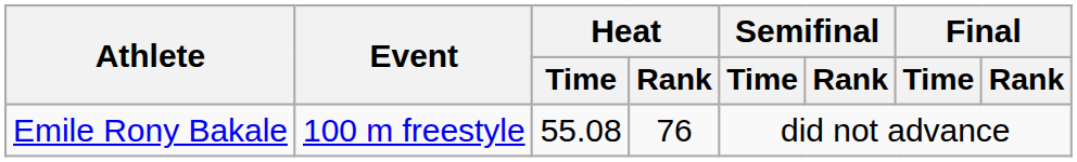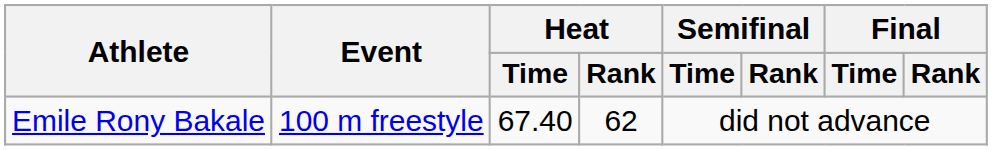Emile Rony Bakale | Heat / Time: 55.08 -> 67.40
Emile Rony Bakale | Heat / Rank: 76 -> 62
